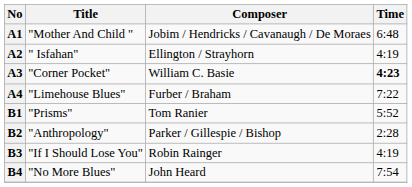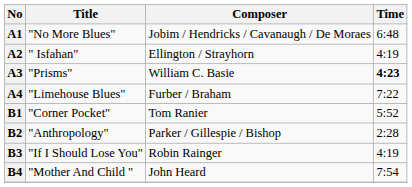A1 | Title: "Mother And Child " -> "No More Blues"
A3 | Title: "Corner Pocket" -> "Prisms"
B1 | Title: "Prisms" -> "Corner Pocket"
B4 | Title: "No More Blues" -> "Mother And Child "
